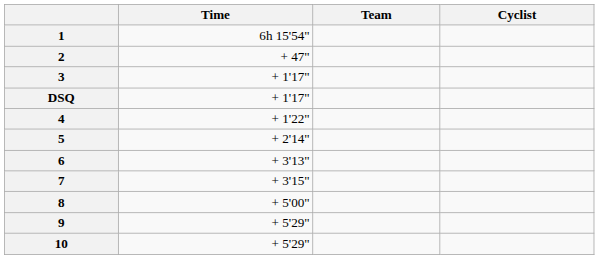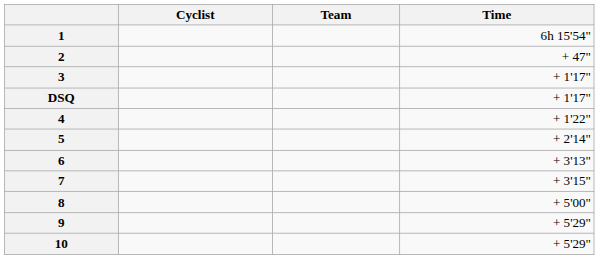columns swapped: Cyclist <-> Time
